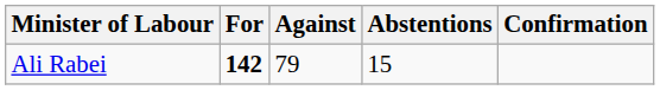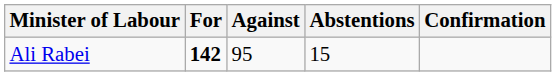Ali Rabei | Against: 79 -> 95
